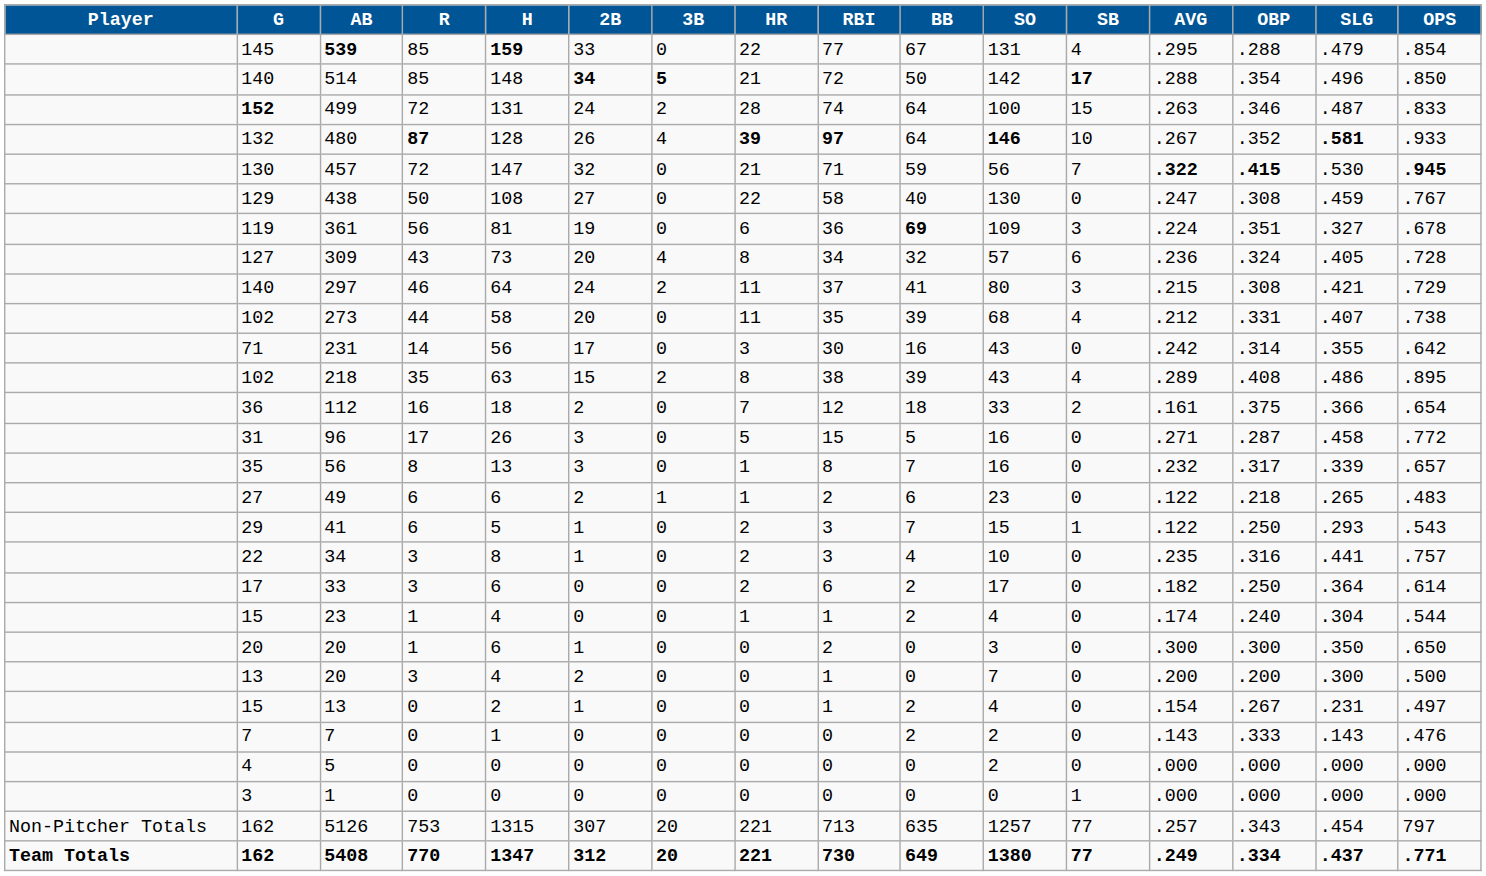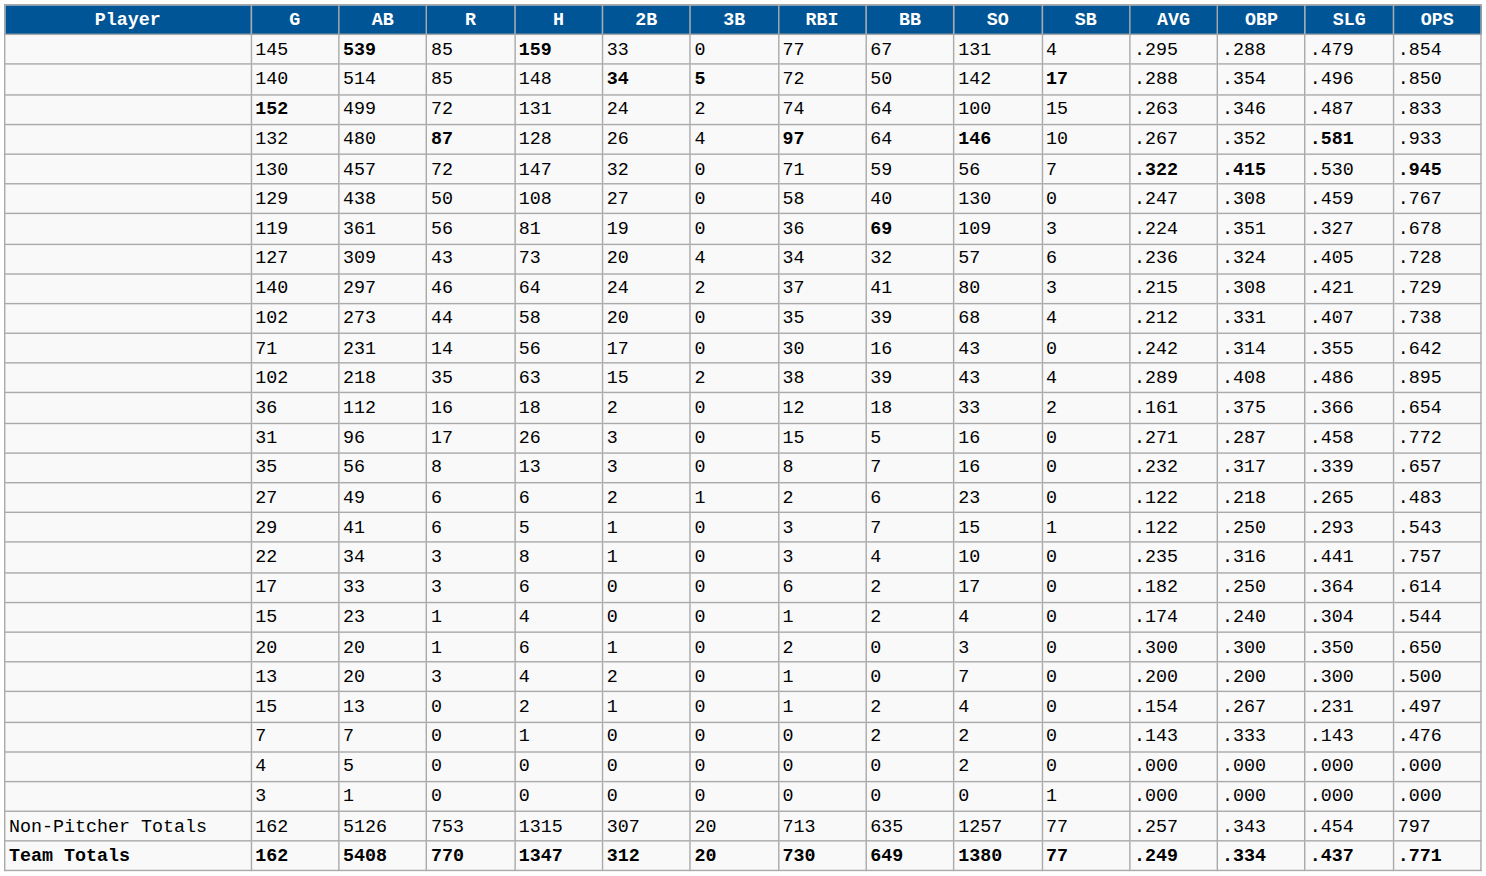- column: HR | 22 | 21 | 28 | 39 | 21 | 22 | 6 | 8 | 11 | 11 | 3 | 8 | 7 | 5 | 1 | 1 | 2 | 2 | 2 | 1 | 0 | 0 | 0 | 0 | 0 | 0 | 221 | 221
